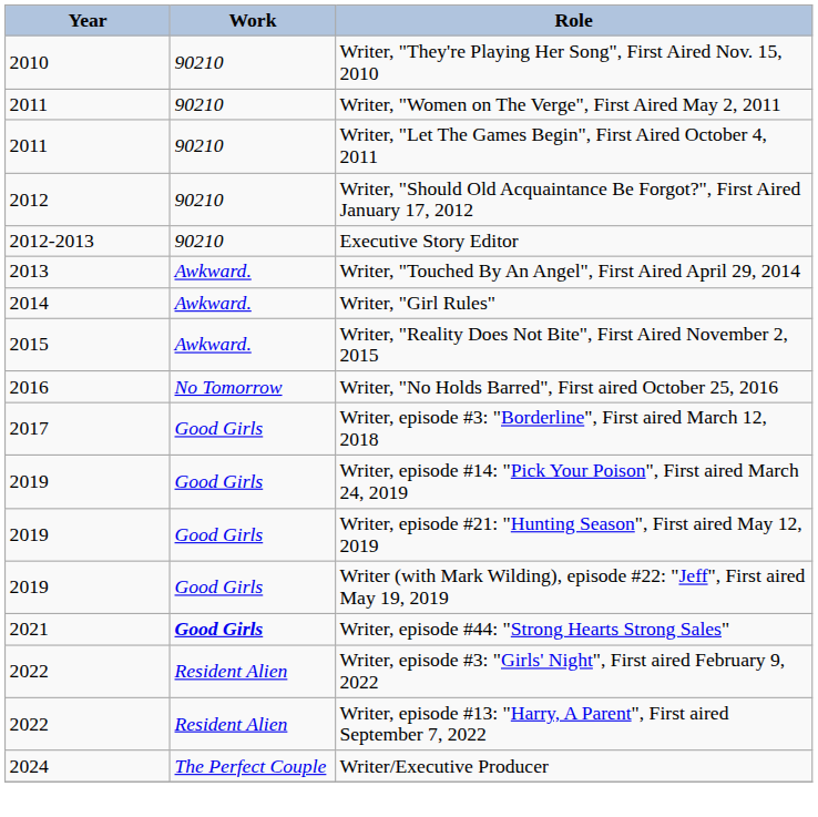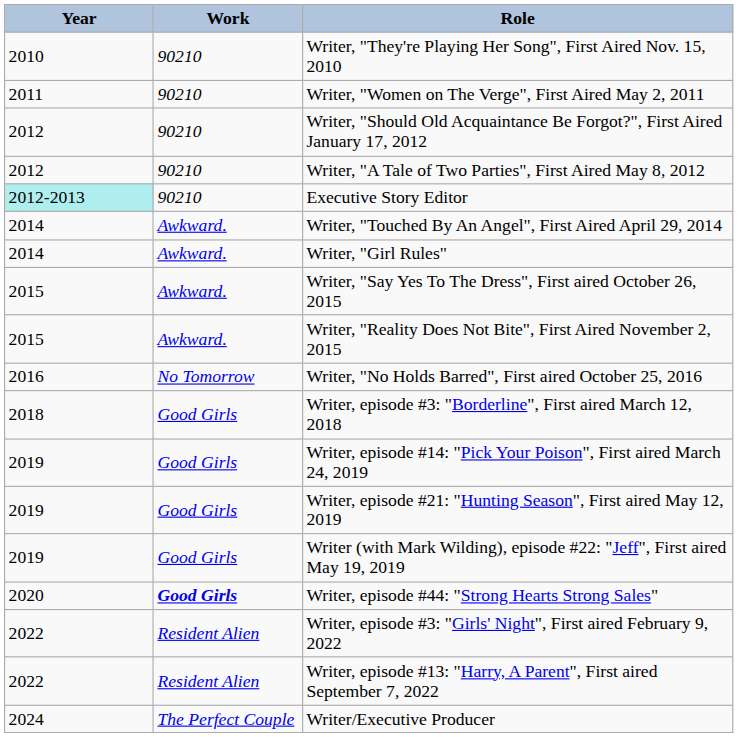- row: 2011 | 90210 | Writer, "Let The Games Begin", First Aired October 4, 2011
+ row: 2012 | 90210 | Writer, "A Tale of Two Parties", First Aired May 8, 2012
Executive Story Editor | Year: no background -> paleturquoise background
Writer, "Touched By An Angel", First Aired April 29, 2014 | Year: 2013 -> 2014
+ row: 2015 | Awkward. | Writer, "Say Yes To The Dress", First aired October 26, 2015
Writer, episode #3: "Borderline", First aired March 12, 2018 | Year: 2017 -> 2018
Writer, episode #44: "Strong Hearts Strong Sales" | Year: 2021 -> 2020
